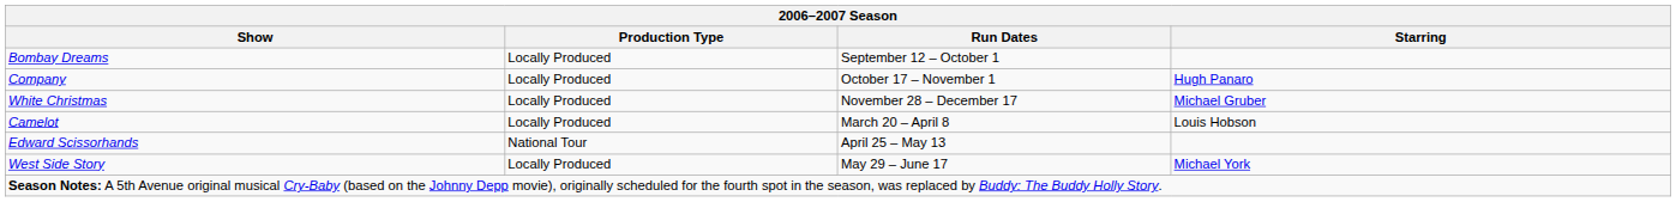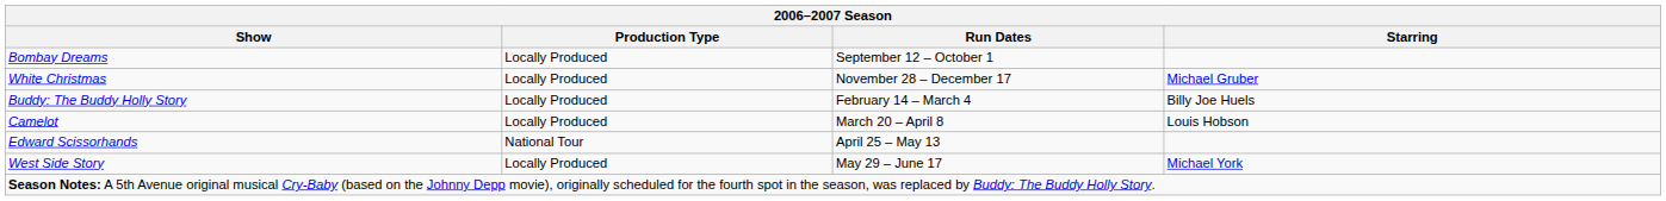- row: Company | Locally Produced | October 17 – November 1 | Hugh Panaro
+ row: Buddy: The Buddy Holly Story | Locally Produced | February 14 – March 4 | Billy Joe Huels
